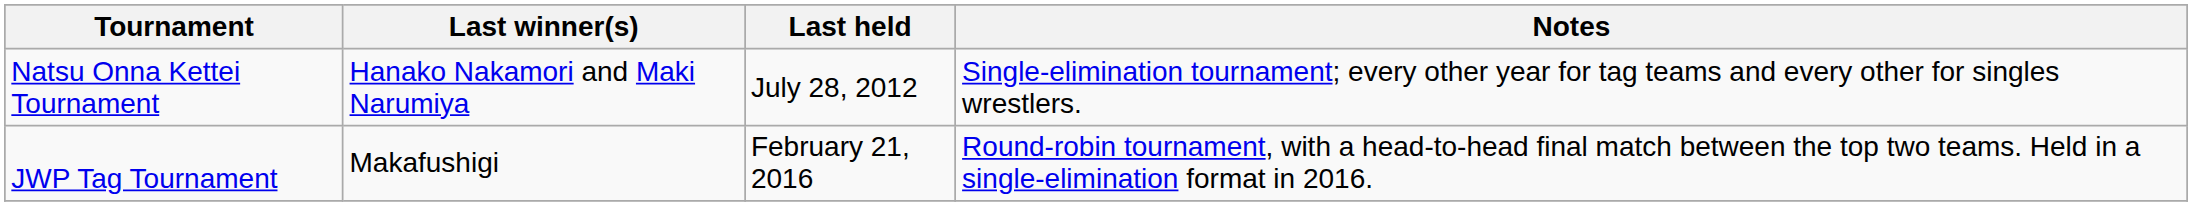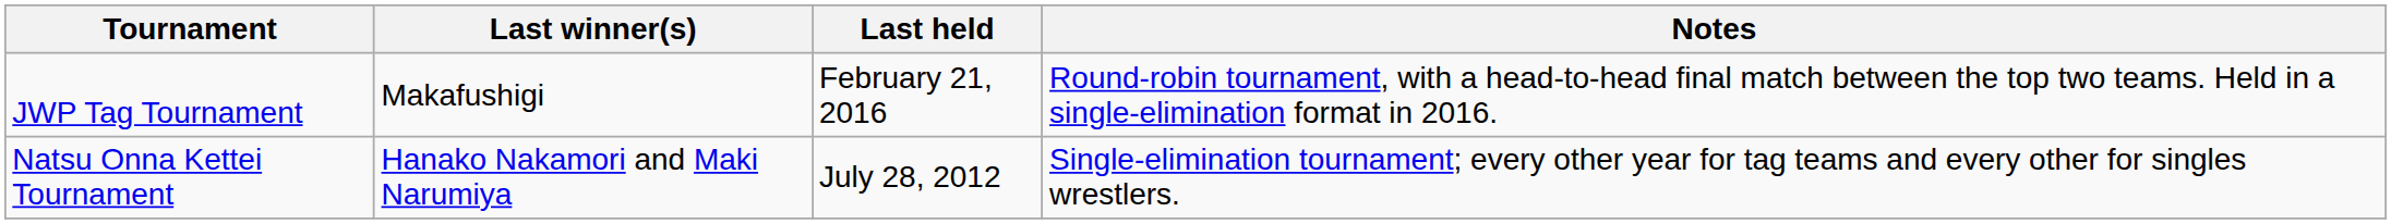rows swapped: JWP Tag Tournament <-> Natsu Onna Kettei Tournament
